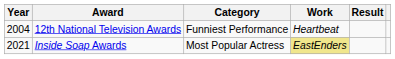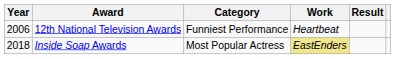12th National Television Awards | Year: 2004 -> 2006
Inside Soap Awards | Year: 2021 -> 2018
